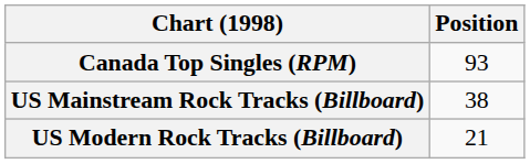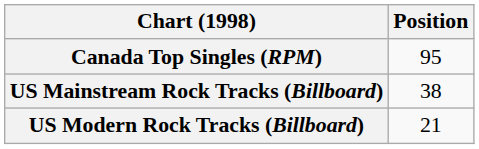Canada Top Singles (RPM) | Position: 93 -> 95
